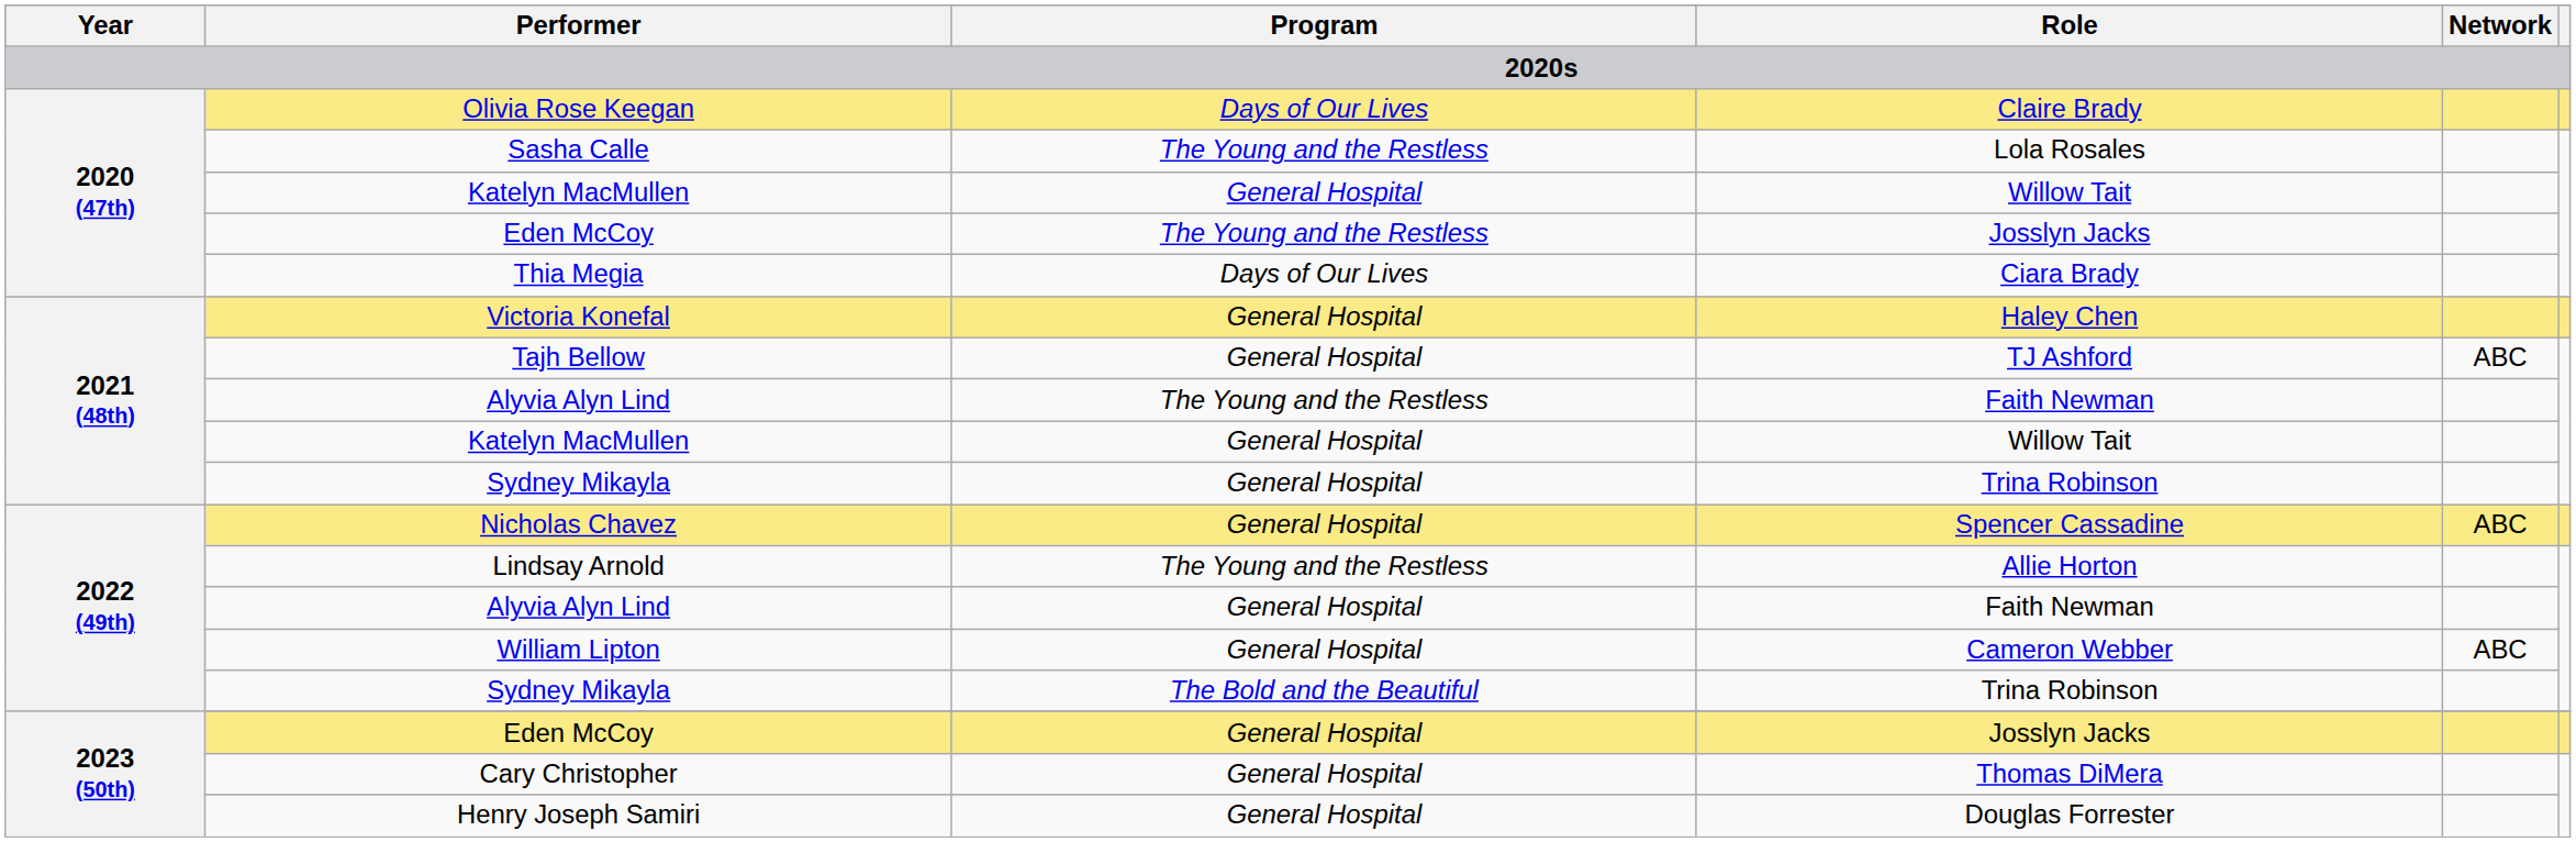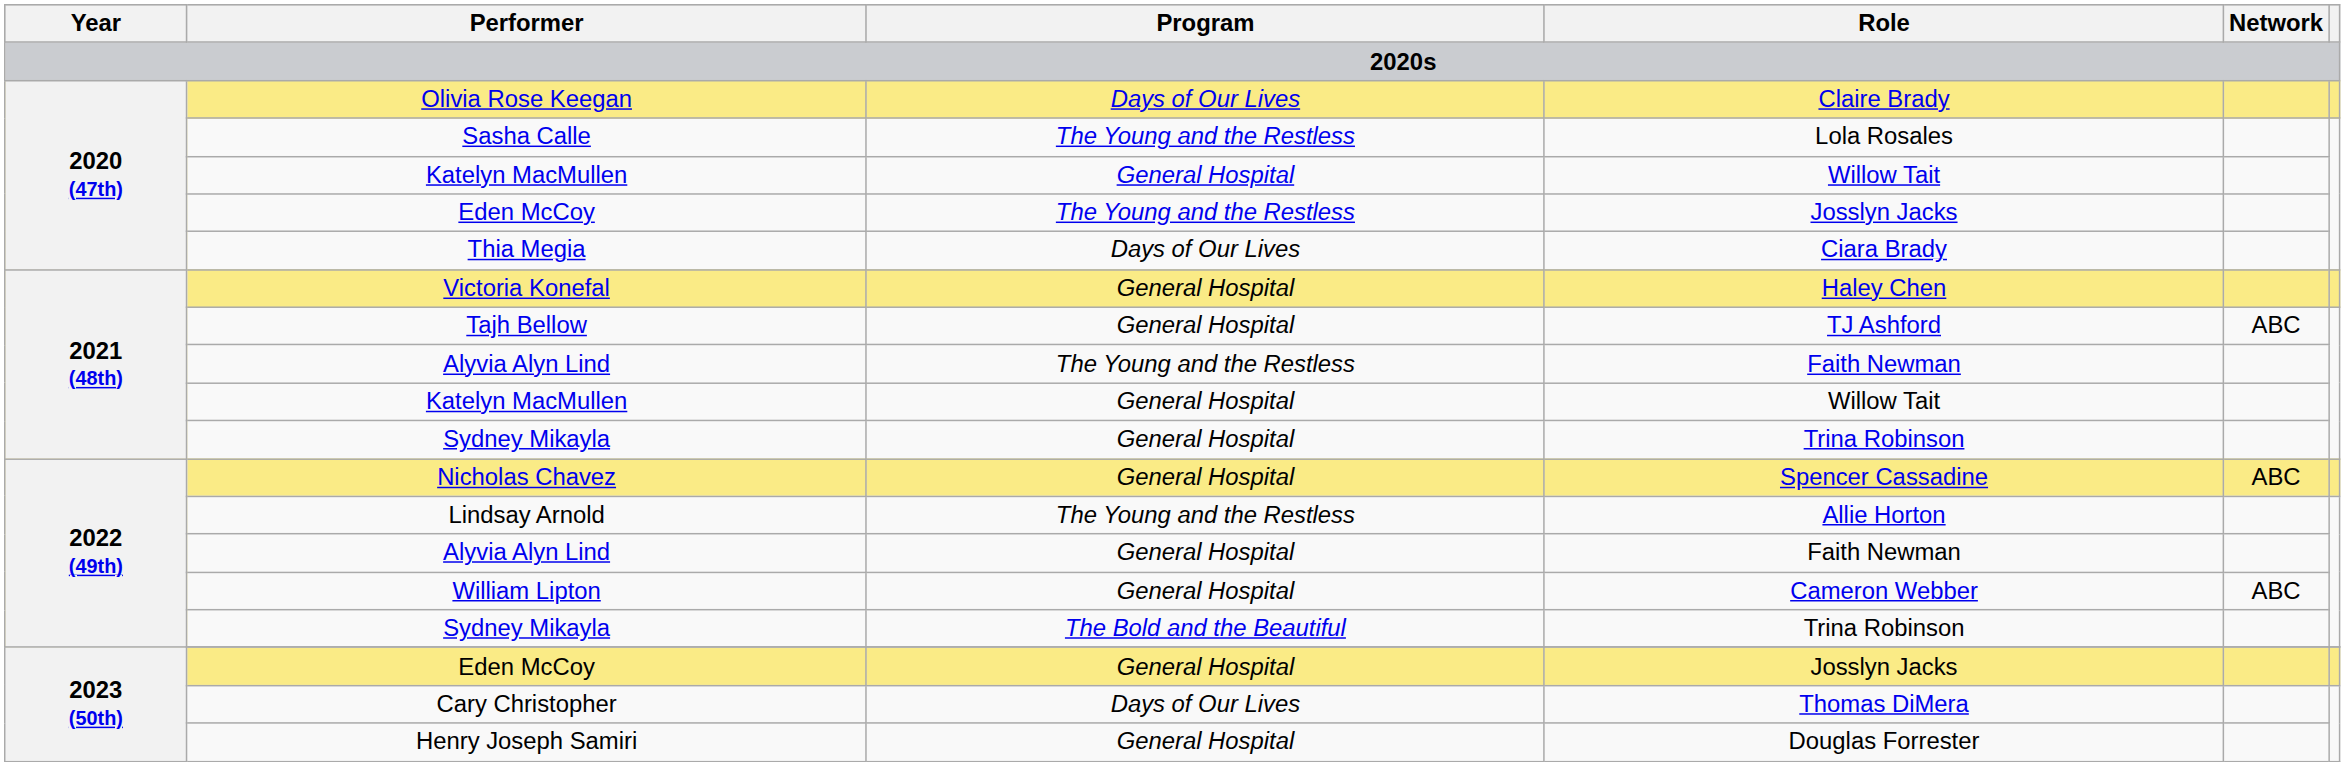Cary Christopher | Program: General Hospital -> Days of Our Lives
